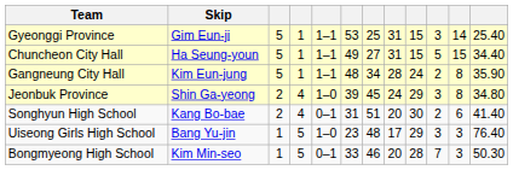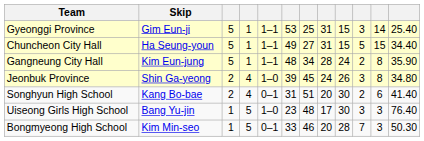Jeonbuk Province | column 9: 29 -> 26
Uiseong Girls High School | column 9: 29 -> 30
